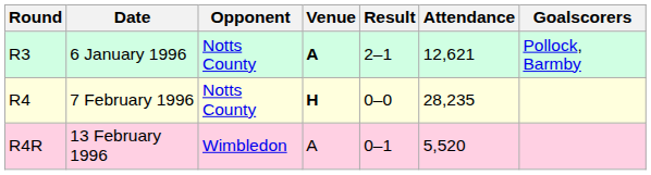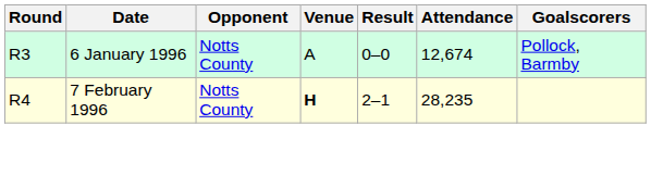6 January 1996 | Venue: bold -> normal
6 January 1996 | Result: 2–1 -> 0–0
6 January 1996 | Attendance: 12,621 -> 12,674
7 February 1996 | Result: 0–0 -> 2–1
- row: R4R | 13 February 1996 | Wimbledon | A | 0–1 | 5,520
